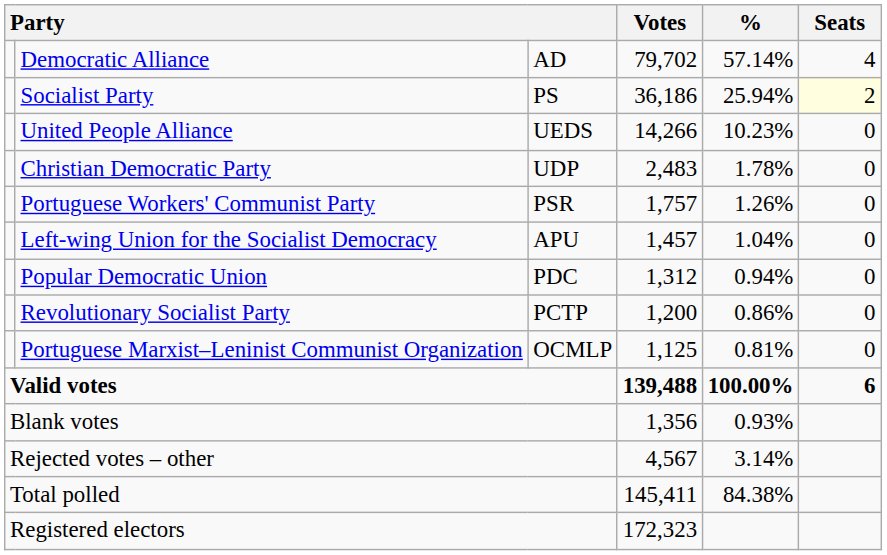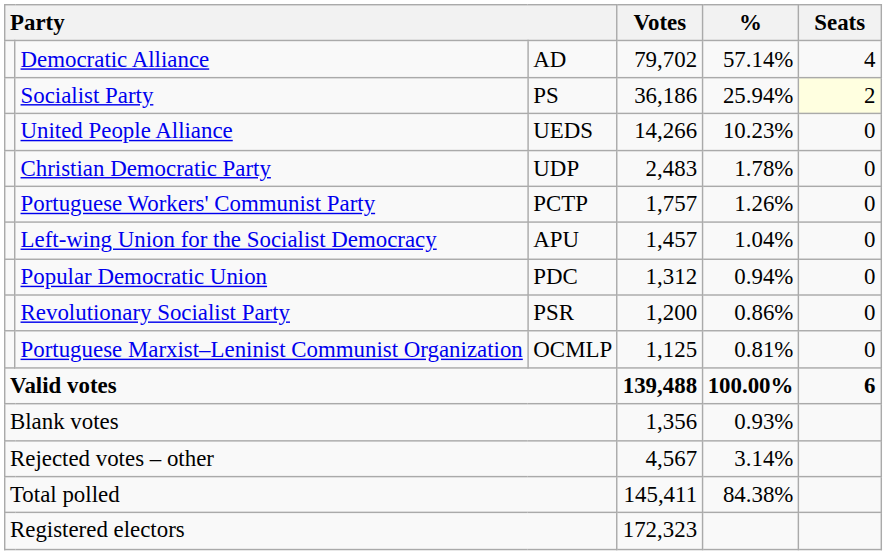Portuguese Workers' Communist Party | column 3: PSR -> PCTP
Revolutionary Socialist Party | column 3: PCTP -> PSR
